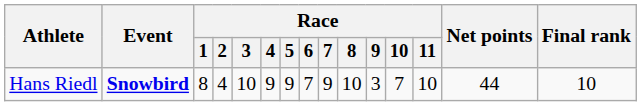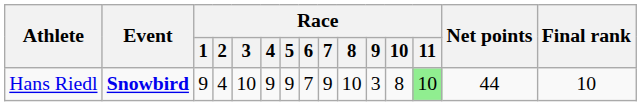Hans Riedl | Race / 1: 8 -> 9
Hans Riedl | Race / 10: 7 -> 8
Hans Riedl | Race / 11: no background -> lightgreen background
